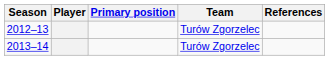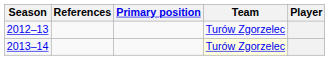columns swapped: Player <-> References
2013–14 | Team: no background -> lightyellow background
